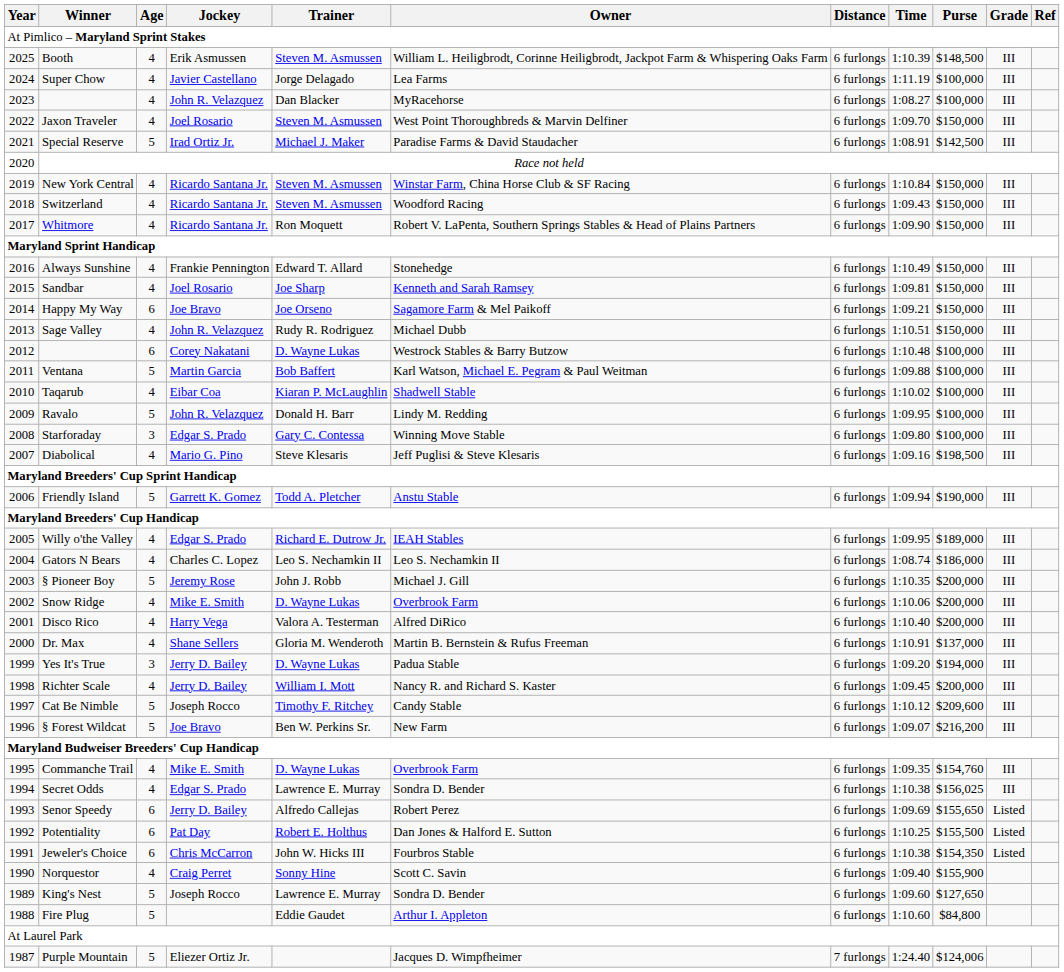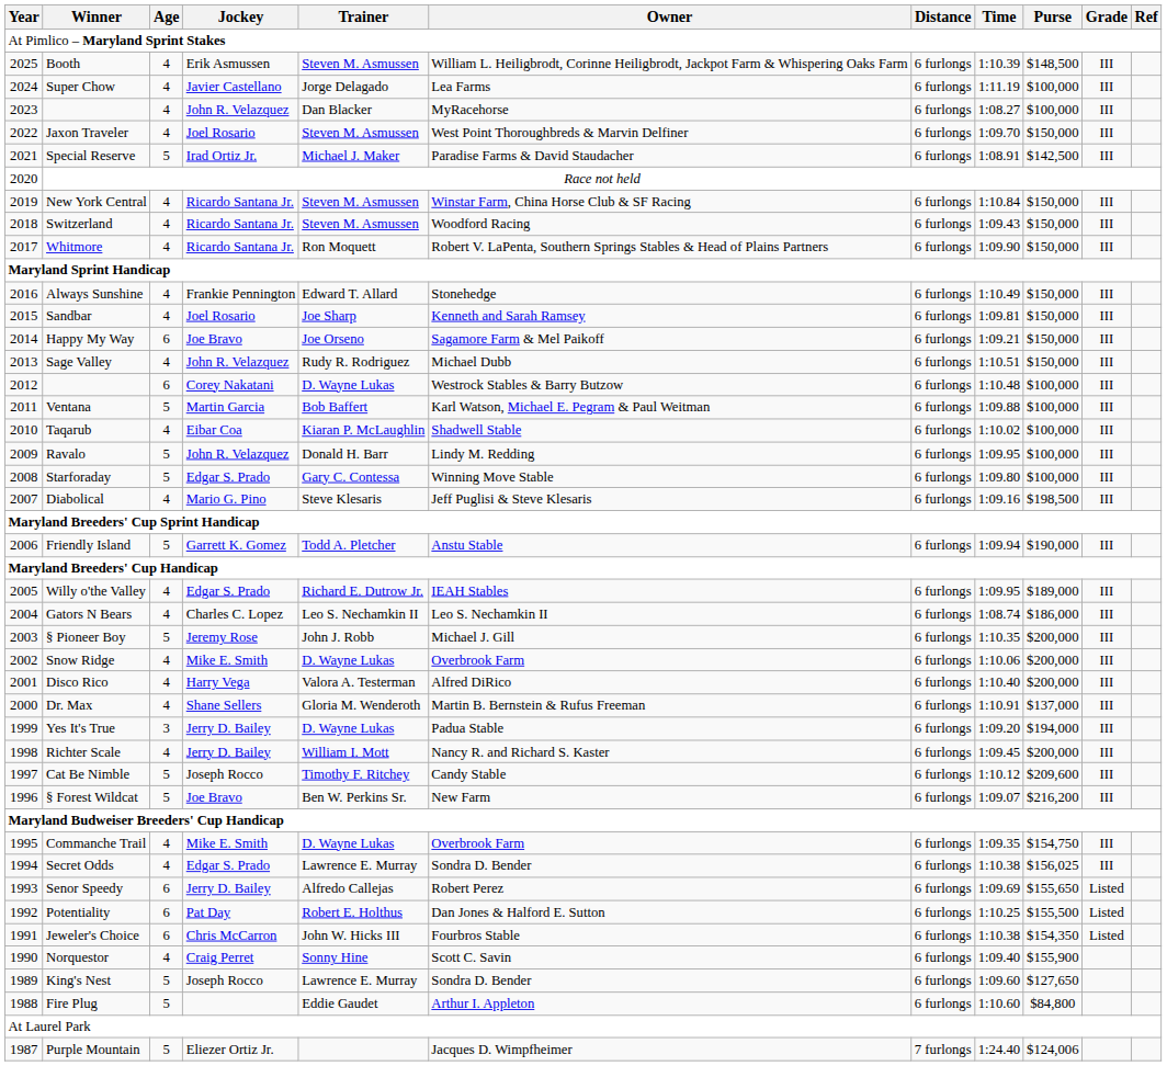Starforaday | Age: 3 -> 5
Commanche Trail | Purse: $154,760 -> $154,750
